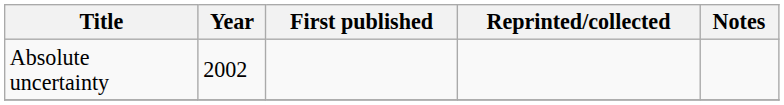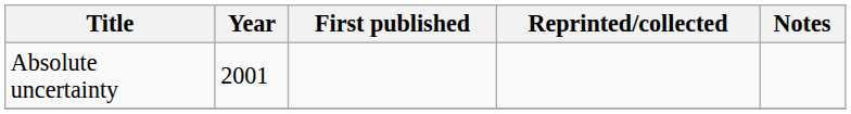Absolute uncertainty | Year: 2002 -> 2001
